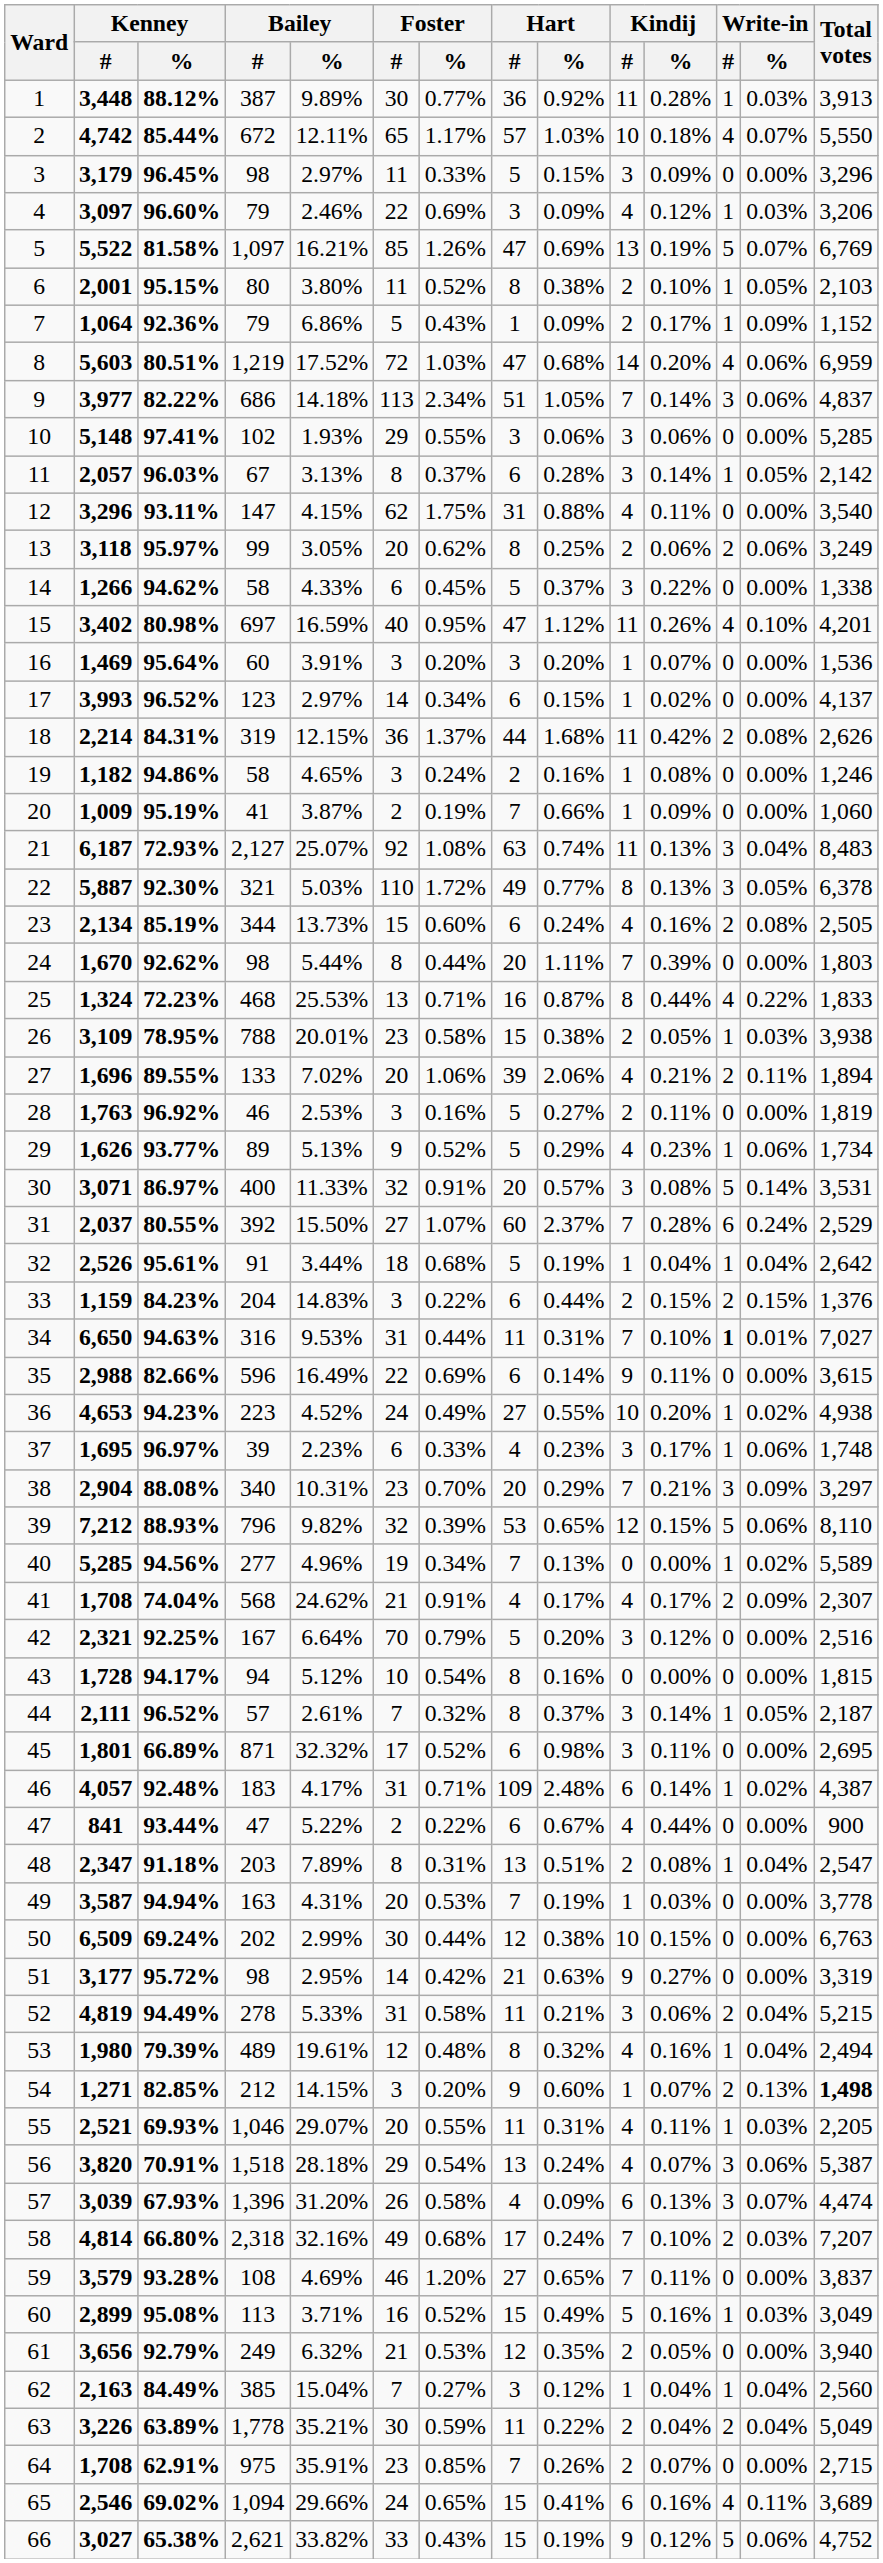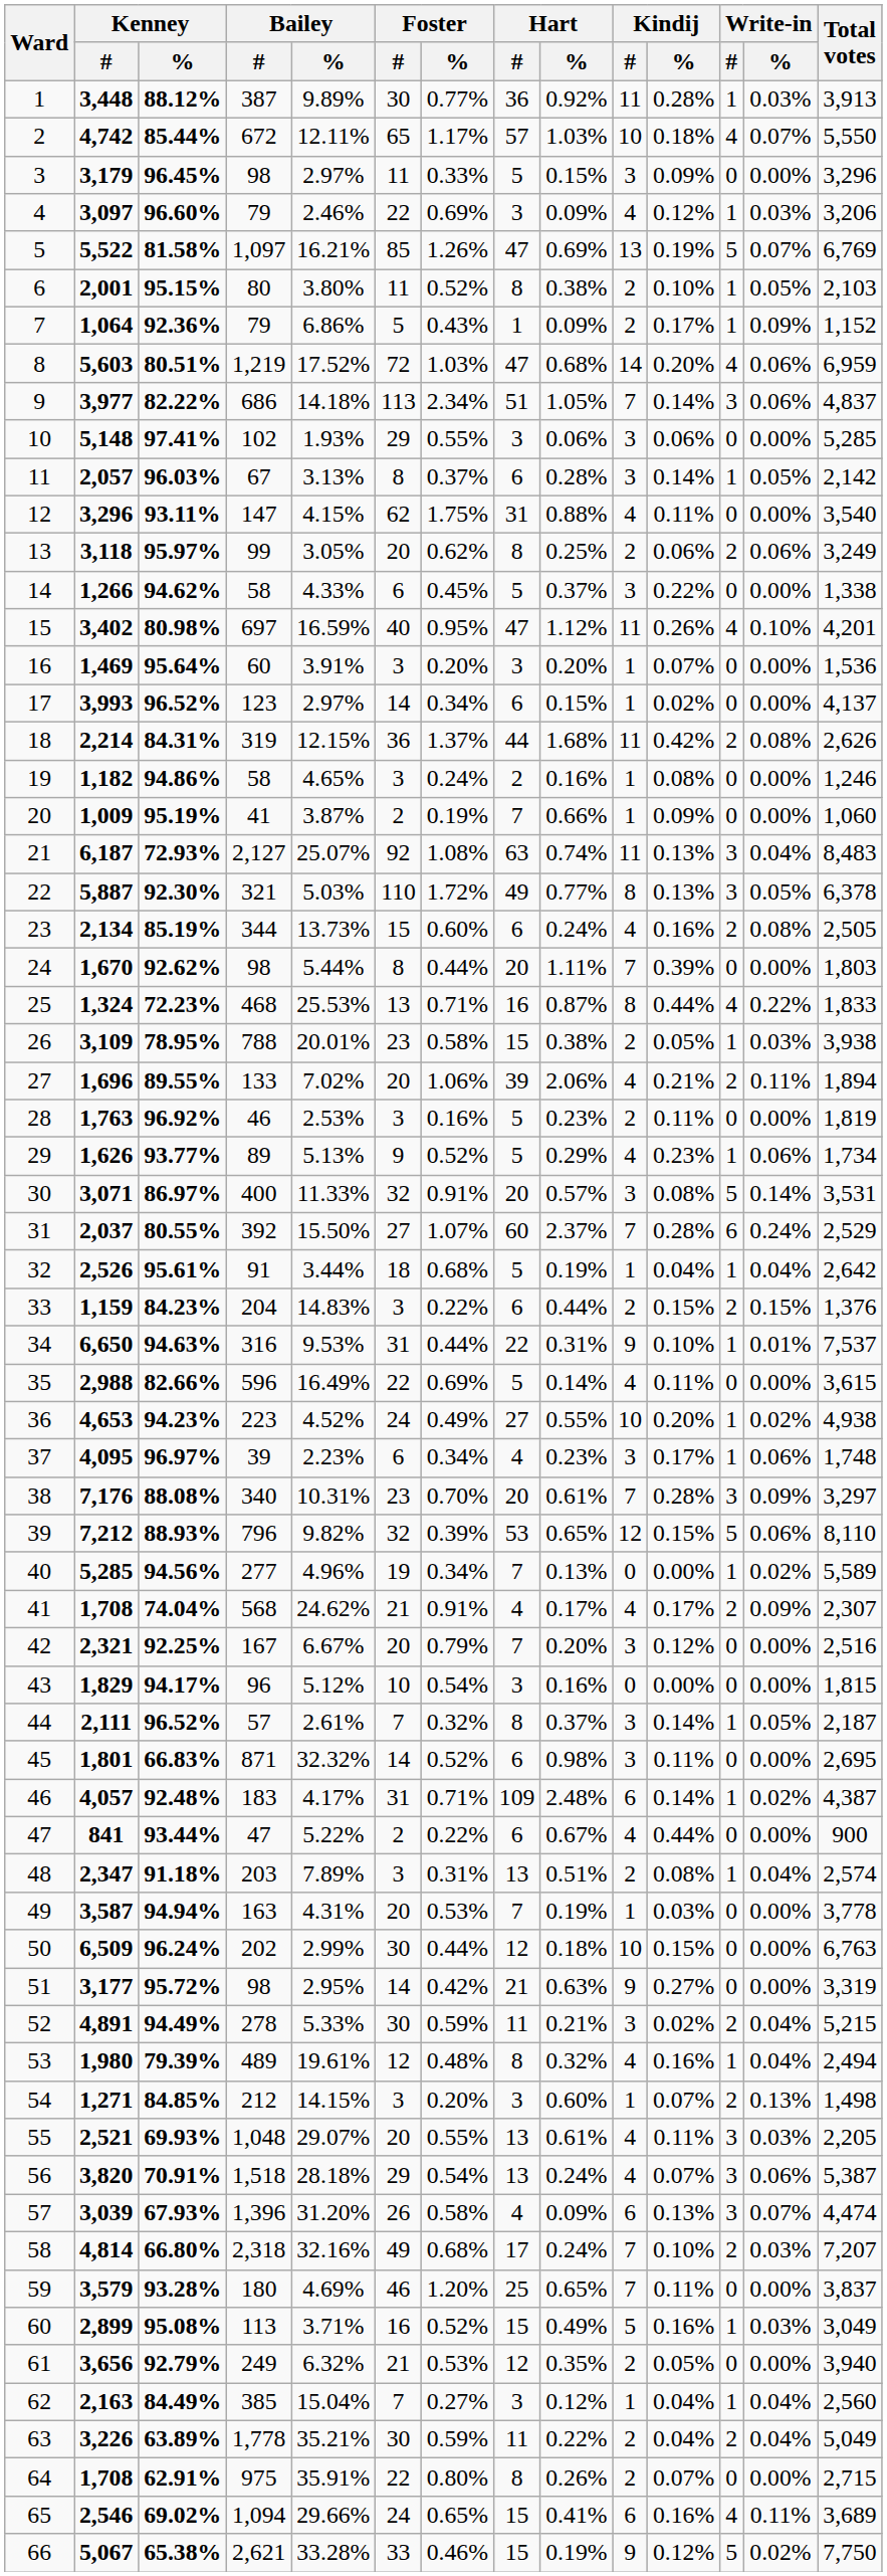28 | Hart / %: 0.27% -> 0.23%
34 | Hart / #: 11 -> 22
34 | Kindij / #: 7 -> 9
34 | Write-in / #: bold -> normal
34 | Total votes: 7,027 -> 7,537
35 | Hart / #: 6 -> 5
35 | Kindij / #: 9 -> 4
37 | Kenney / #: 1,695 -> 4,095
37 | Foster / %: 0.33% -> 0.34%
38 | Kenney / #: 2,904 -> 7,176
38 | Hart / %: 0.29% -> 0.61%
38 | Kindij / %: 0.21% -> 0.28%
42 | Bailey / %: 6.64% -> 6.67%
42 | Foster / #: 70 -> 20
42 | Hart / #: 5 -> 7
43 | Kenney / #: 1,728 -> 1,829
43 | Bailey / #: 94 -> 96
43 | Hart / #: 8 -> 3
45 | Kenney / %: 66.89% -> 66.83%
45 | Foster / #: 17 -> 14
48 | Foster / #: 8 -> 3
48 | Total votes: 2,547 -> 2,574
50 | Kenney / %: 69.24% -> 96.24%
50 | Hart / %: 0.38% -> 0.18%
52 | Kenney / #: 4,819 -> 4,891
52 | Foster / #: 31 -> 30
52 | Foster / %: 0.58% -> 0.59%
52 | Kindij / %: 0.06% -> 0.02%
54 | Kenney / %: 82.85% -> 84.85%
54 | Hart / #: 9 -> 3
54 | Total votes: bold -> normal
55 | Bailey / #: 1,046 -> 1,048
55 | Hart / #: 11 -> 13
55 | Hart / %: 0.31% -> 0.61%
55 | Write-in / #: 1 -> 3
59 | Bailey / #: 108 -> 180
59 | Hart / #: 27 -> 25
64 | Foster / #: 23 -> 22
64 | Foster / %: 0.85% -> 0.80%
64 | Hart / #: 7 -> 8
66 | Kenney / #: 3,027 -> 5,067
66 | Bailey / %: 33.82% -> 33.28%
66 | Foster / %: 0.43% -> 0.46%
66 | Write-in / %: 0.06% -> 0.02%
66 | Total votes: 4,752 -> 7,750
